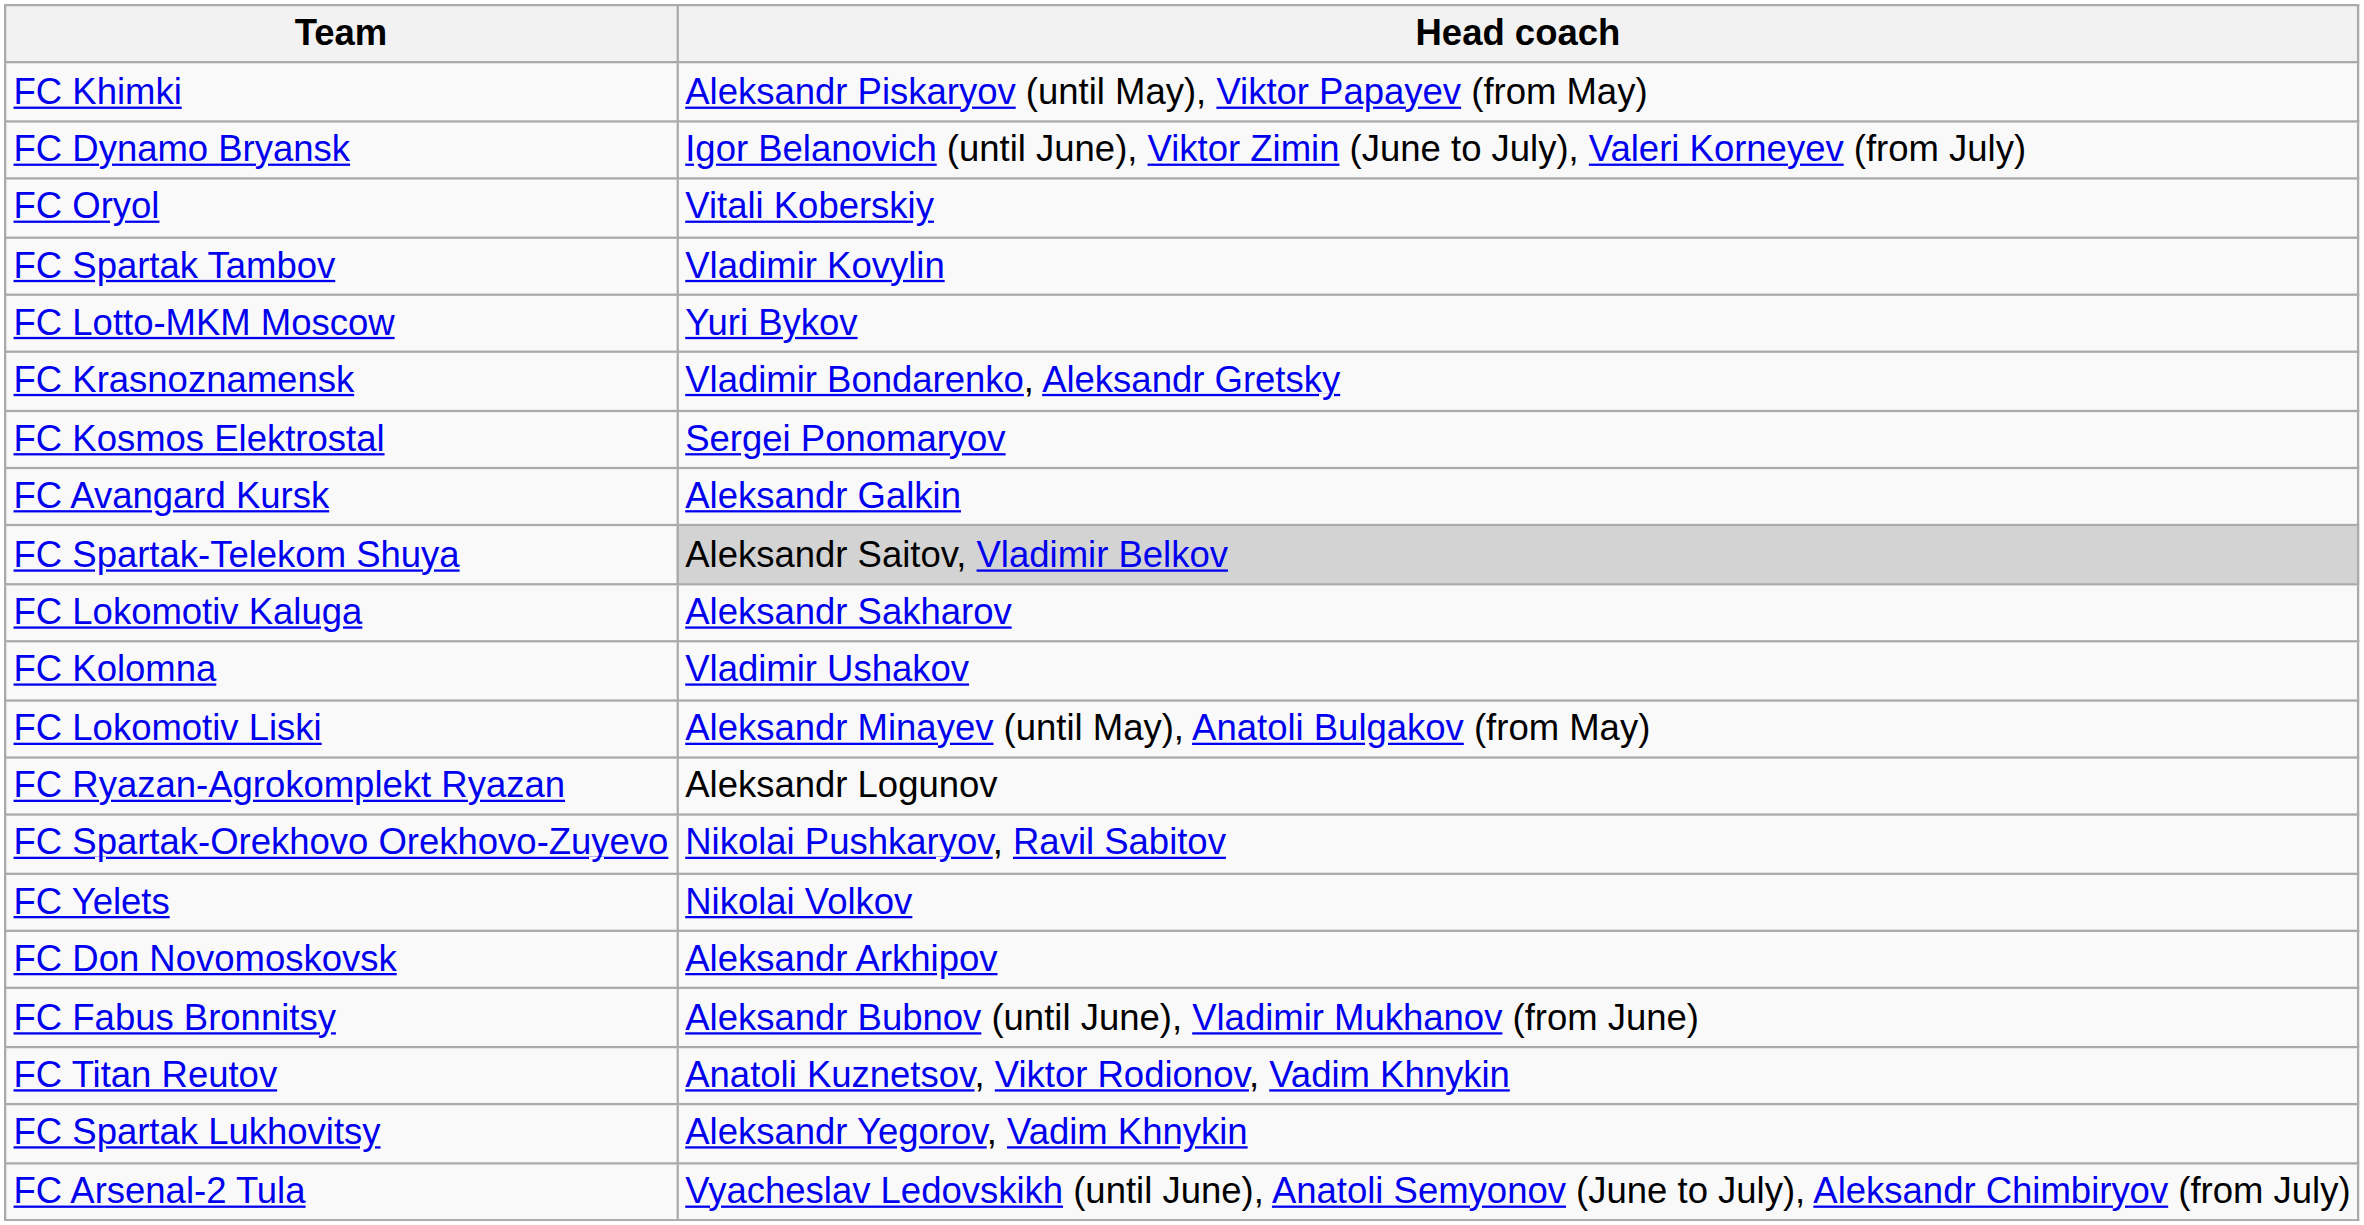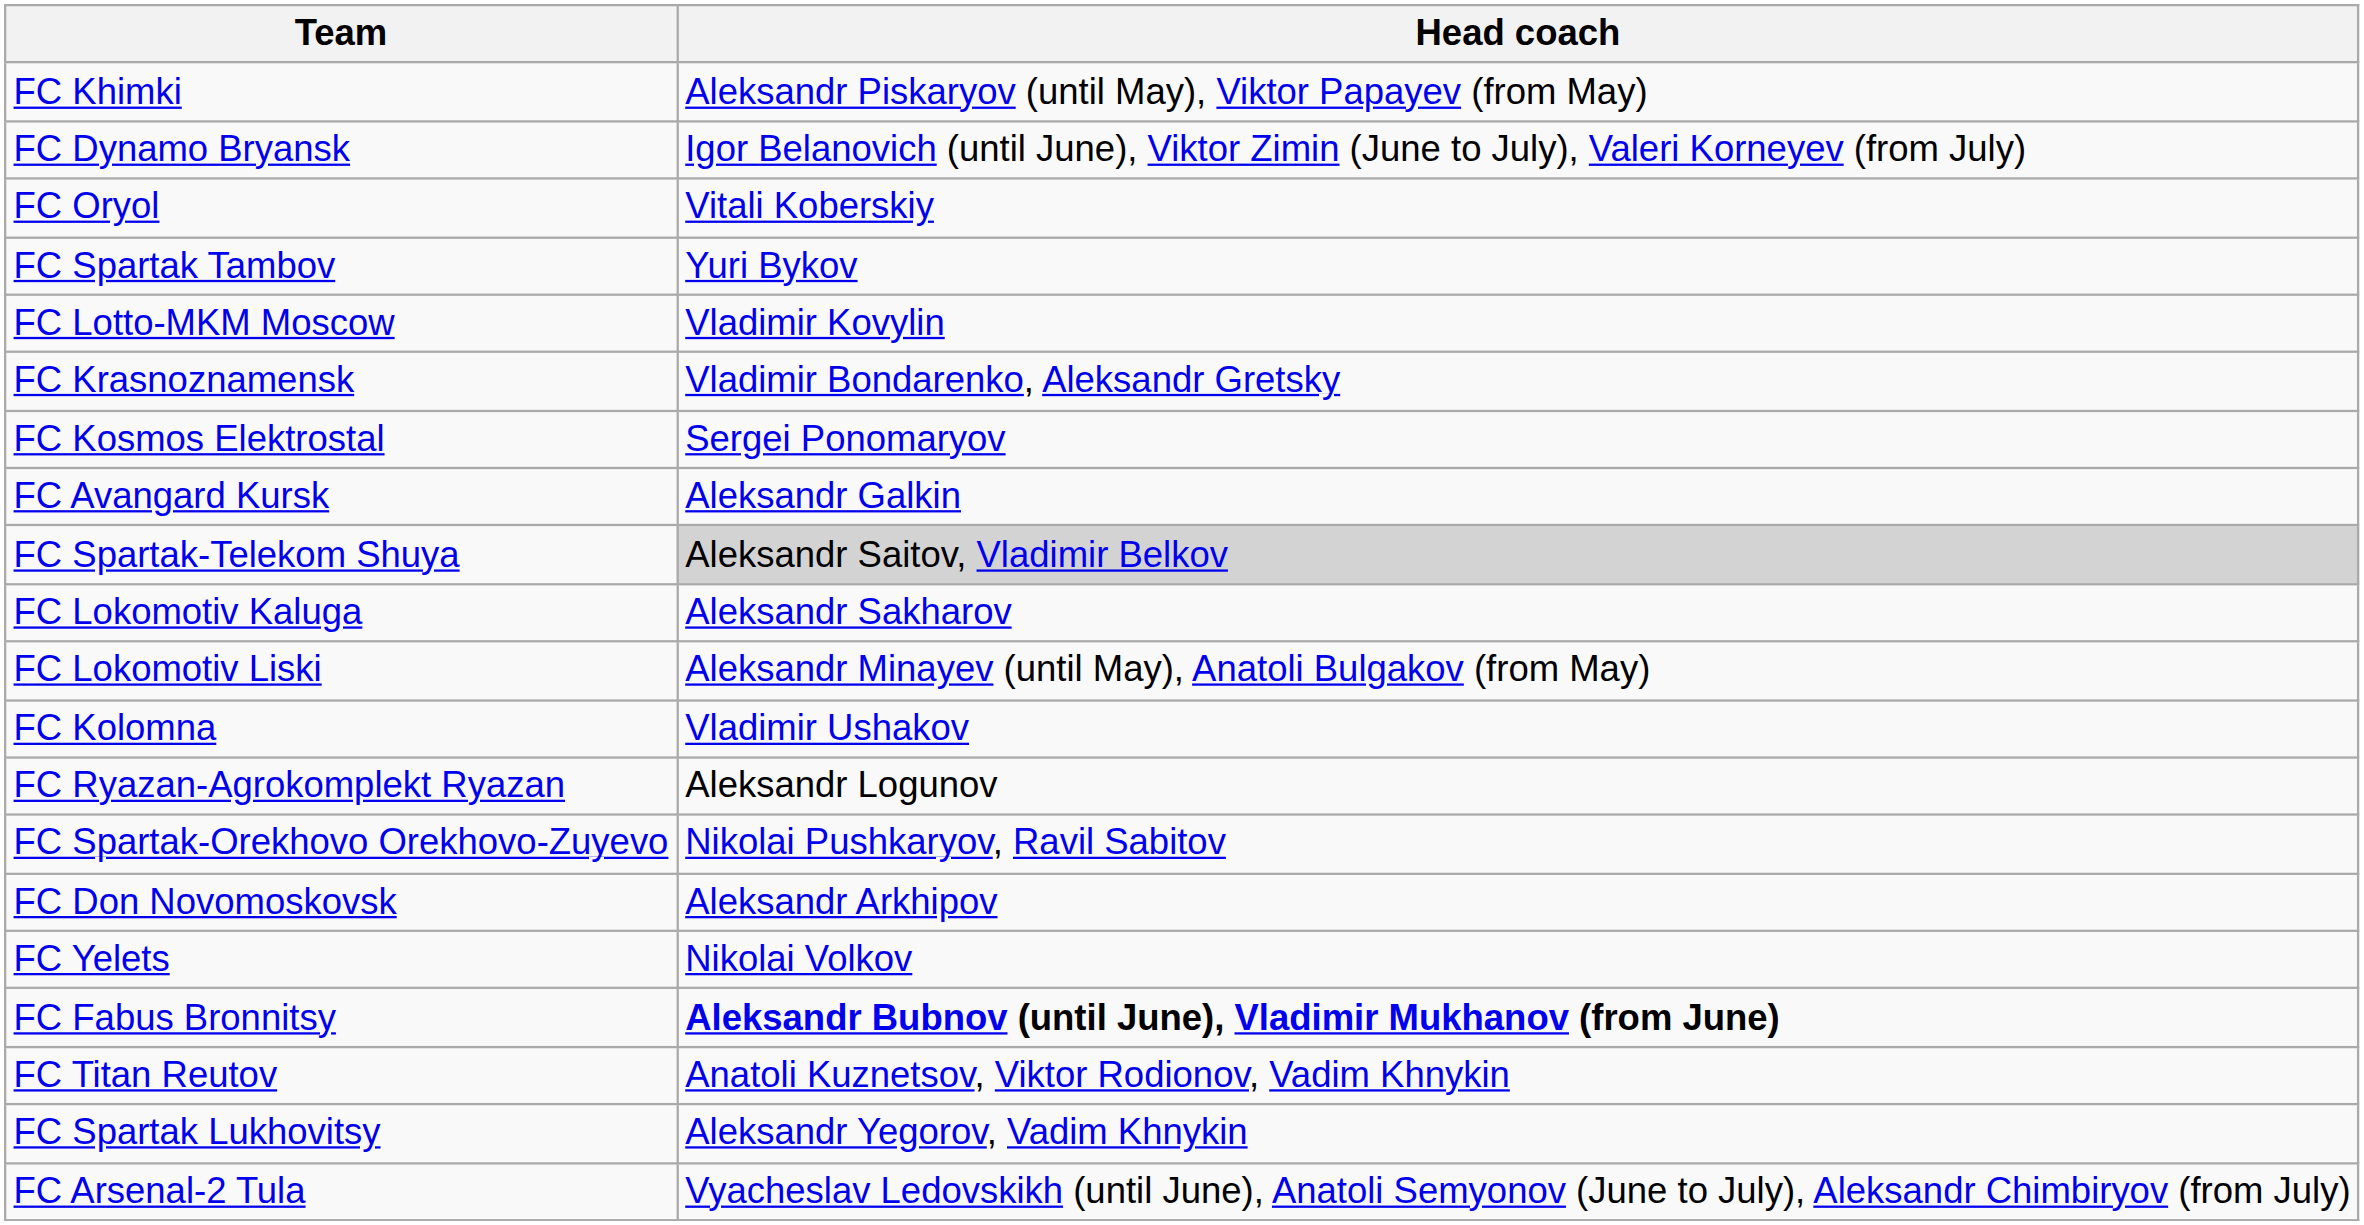FC Spartak Tambov | Head coach: Vladimir Kovylin -> Yuri Bykov
FC Lotto-MKM Moscow | Head coach: Yuri Bykov -> Vladimir Kovylin
rows swapped: FC Lokomotiv Liski <-> FC Kolomna
rows swapped: FC Yelets <-> FC Don Novomoskovsk
FC Fabus Bronnitsy | Head coach: normal -> bold
